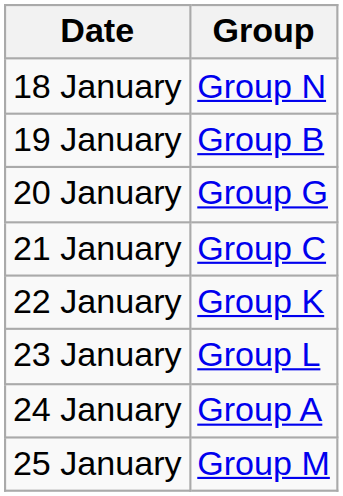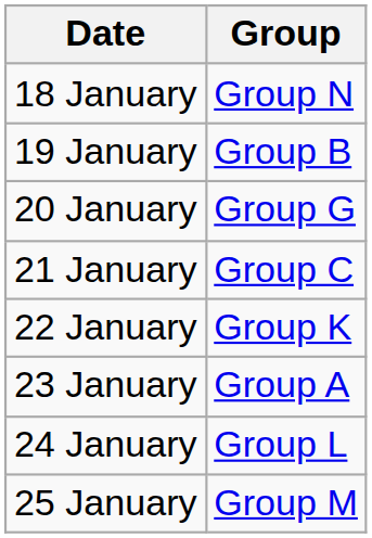23 January | Group: Group L -> Group A
24 January | Group: Group A -> Group L
